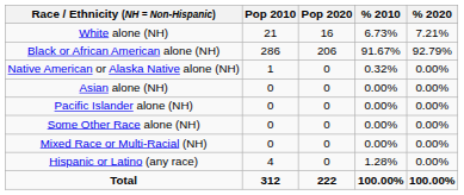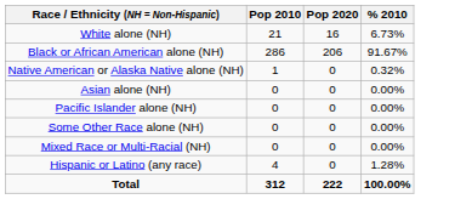- column: % 2020 | 7.21% | 92.79% | 0.00% | 0.00% | 0.00% | 0.00% | 0.00% | 0.00% | 100.00%
